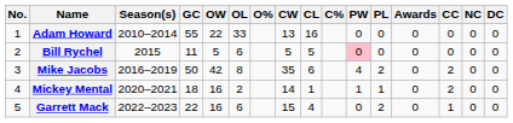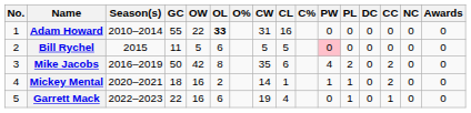columns swapped: DC <-> Awards
Adam Howard | OL: normal -> bold
Adam Howard | CW: 13 -> 31
Garrett Mack | CW: 15 -> 19
Garrett Mack | PL: 2 -> 1
